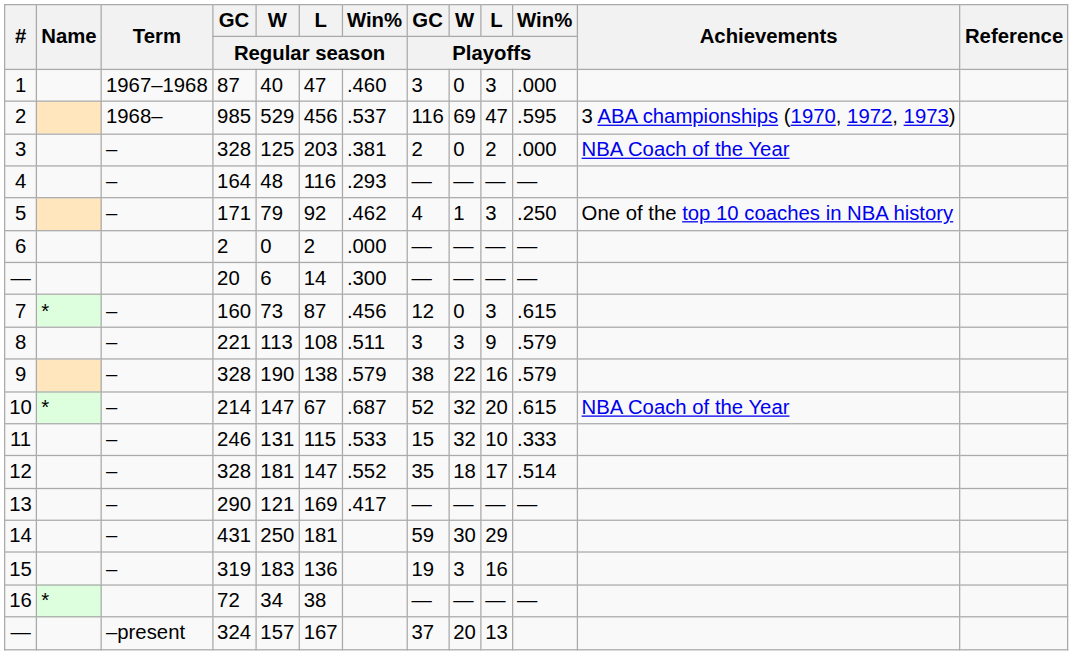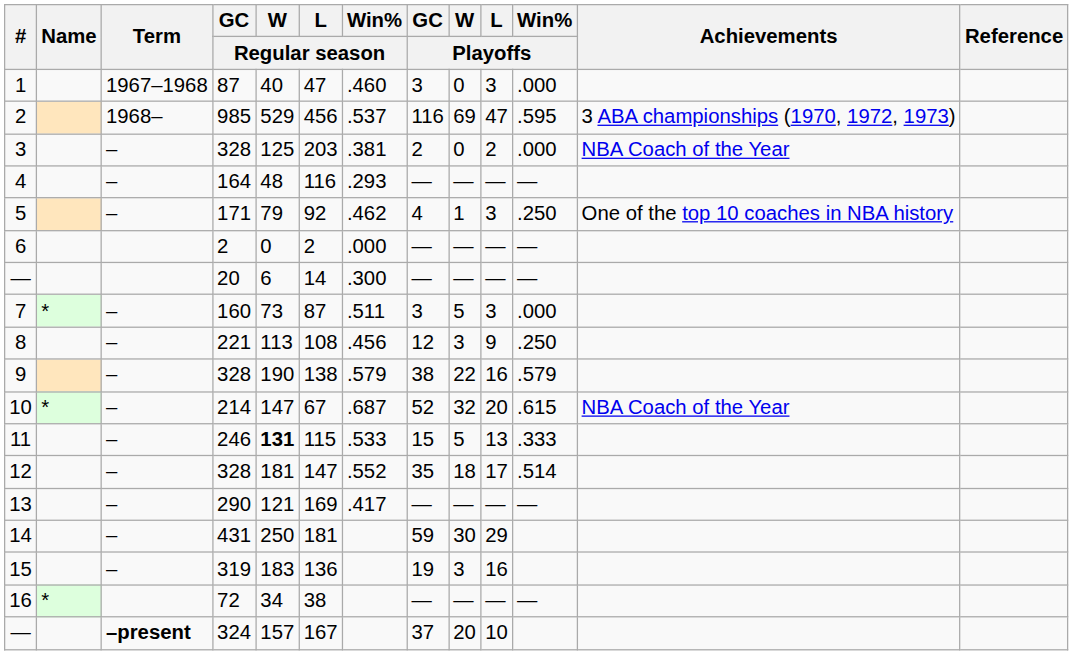7 | Win% / Regular season: .456 -> .511
7 | GC / Playoffs: 12 -> 3
7 | W / Playoffs: 0 -> 5
7 | Win% / Playoffs: .615 -> .000
8 | Win% / Regular season: .511 -> .456
8 | GC / Playoffs: 3 -> 12
8 | Win% / Playoffs: .579 -> .250
11 | W / Regular season: normal -> bold
11 | W / Playoffs: 32 -> 5
11 | L / Playoffs: 10 -> 13
— / 324 | Term: normal -> bold
— / 324 | L / Playoffs: 13 -> 10
